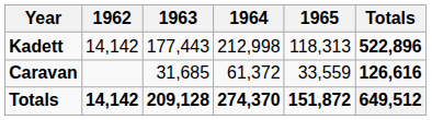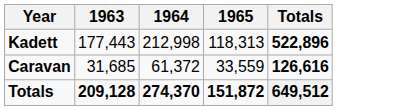- column: 1962 | 14,142 | 14,142
